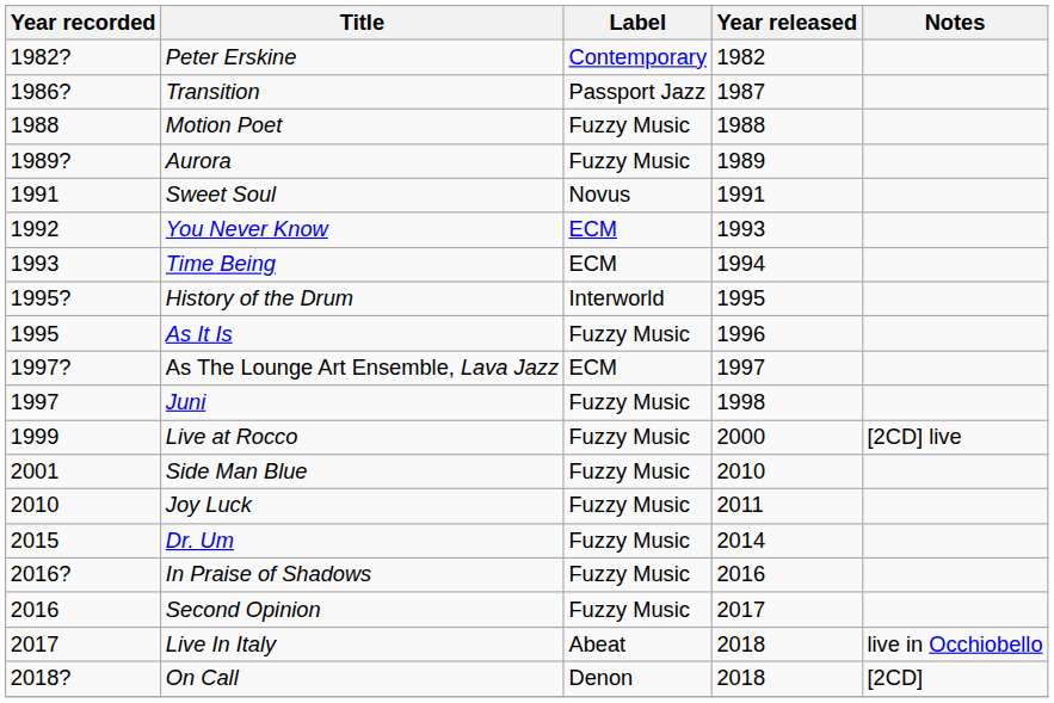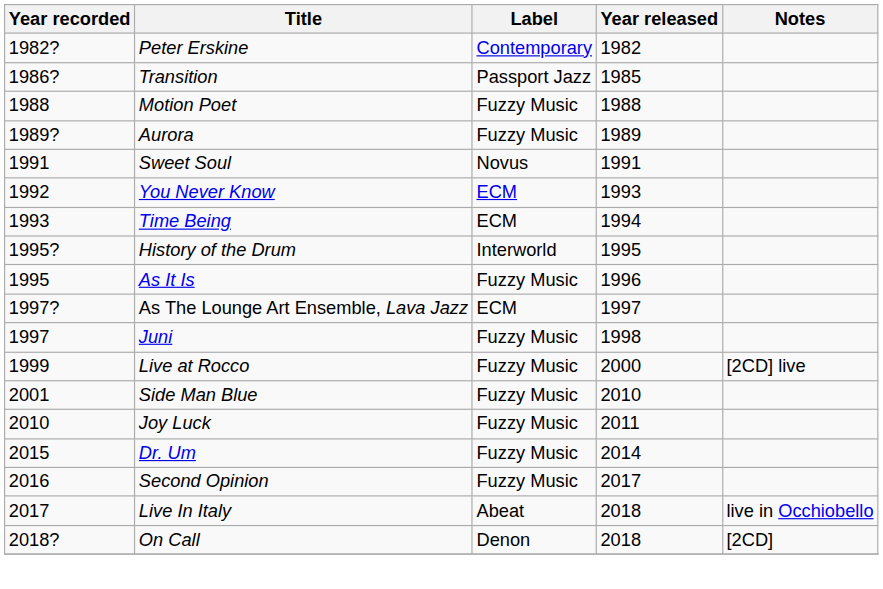Transition | Year released: 1987 -> 1985
- row: 2016? | In Praise of Shadows | Fuzzy Music | 2016
